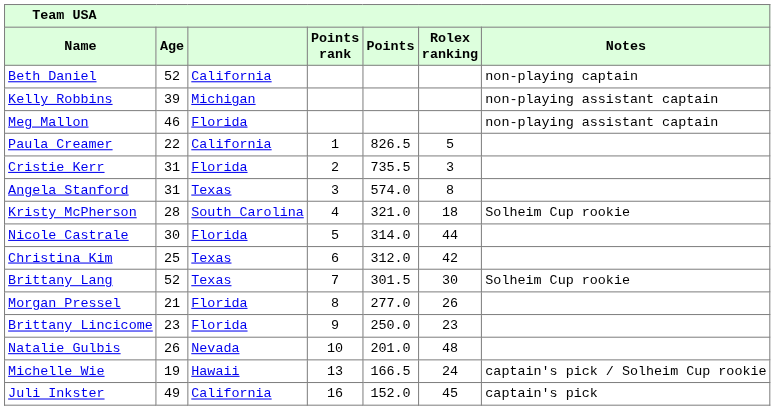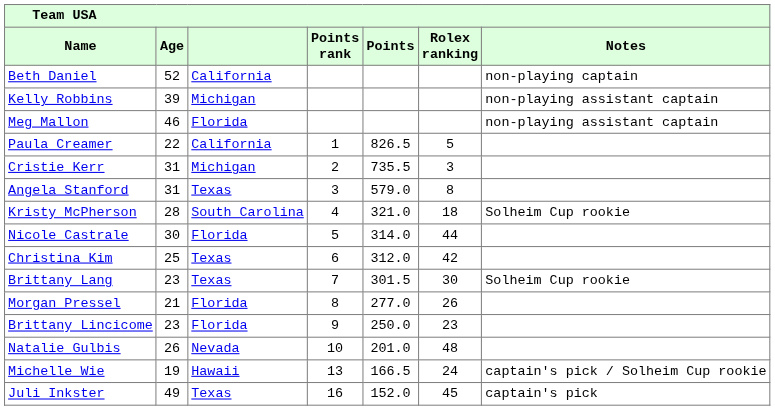Cristie Kerr | column 3: Florida -> Michigan
Angela Stanford | Points: 574.0 -> 579.0
Brittany Lang | Age: 52 -> 23
Juli Inkster | column 3: California -> Texas
